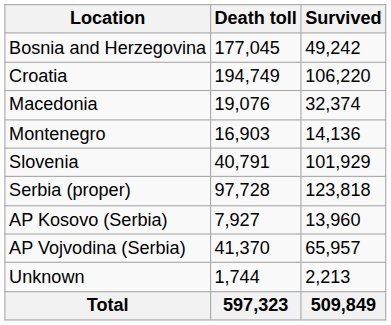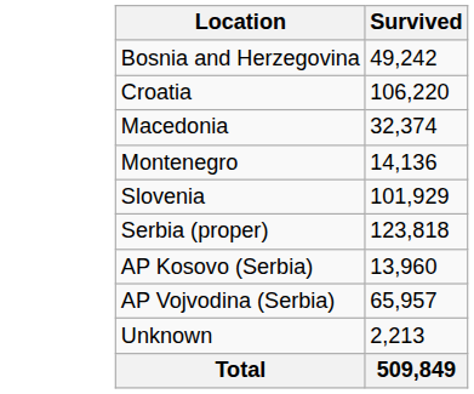- column: Death toll | 177,045 | 194,749 | 19,076 | 16,903 | 40,791 | 97,728 | 7,927 | 41,370 | 1,744 | 597,323
